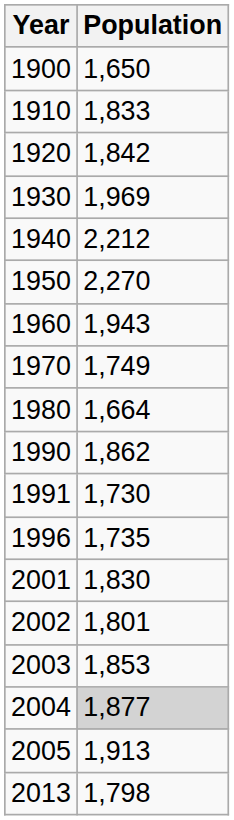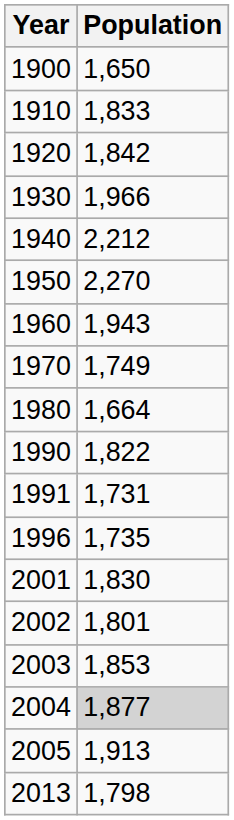1930 | Population: 1,969 -> 1,966
1990 | Population: 1,862 -> 1,822
1991 | Population: 1,730 -> 1,731
